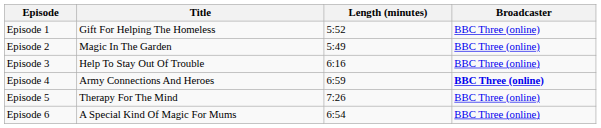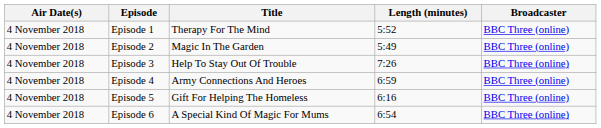+ column: Air Date(s) | 4 November 2018 | 4 November 2018 | 4 November 2018 | 4 November 2018 | 4 November 2018 | 4 November 2018
Episode 1 | Title: Gift For Helping The Homeless -> Therapy For The Mind
Episode 3 | Length (minutes): 6:16 -> 7:26
Episode 4 | Broadcaster: bold -> normal
Episode 5 | Title: Therapy For The Mind -> Gift For Helping The Homeless
Episode 5 | Length (minutes): 7:26 -> 6:16
